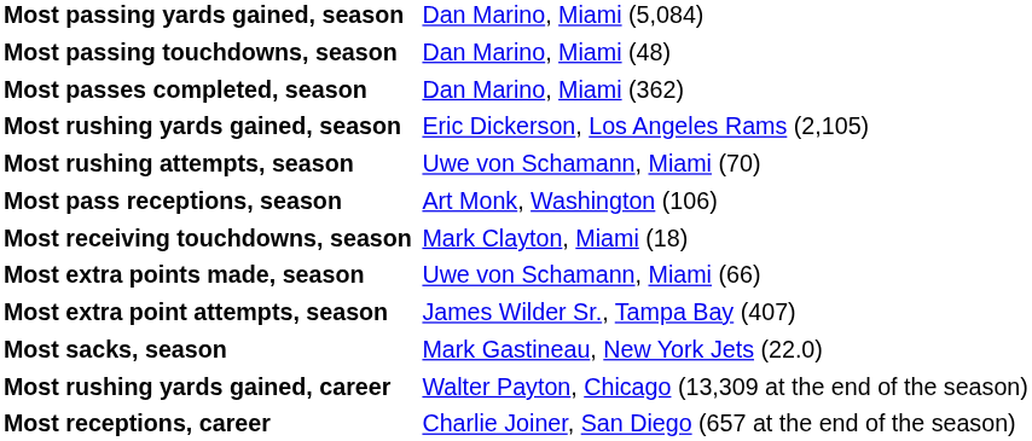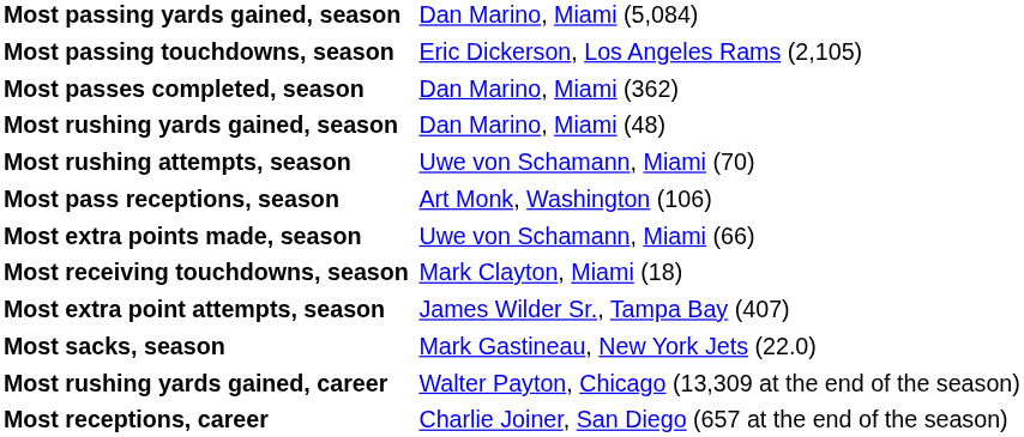Most passing touchdowns, season | column 2: Dan Marino, Miami (48) -> Eric Dickerson, Los Angeles Rams (2,105)
Most rushing yards gained, season | column 2: Eric Dickerson, Los Angeles Rams (2,105) -> Dan Marino, Miami (48)
rows swapped: Most receiving touchdowns, season <-> Most extra points made, season
